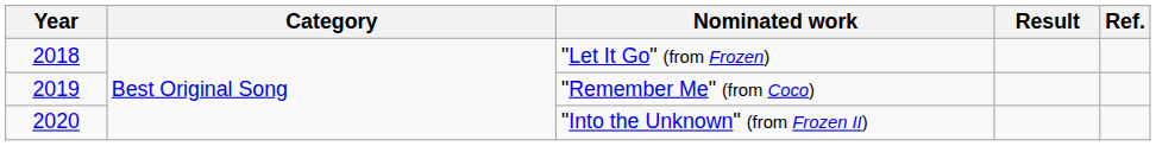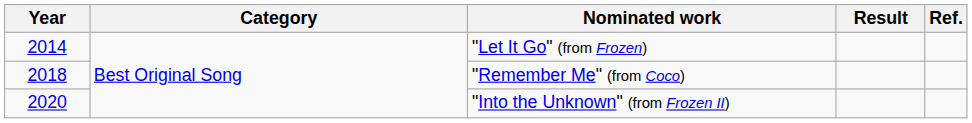"Let It Go" (from Frozen) | Year: 2018 -> 2014
"Remember Me" (from Coco) | Year: 2019 -> 2018
